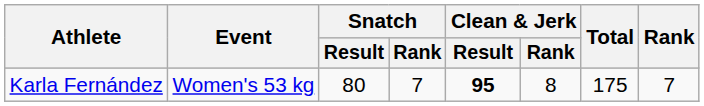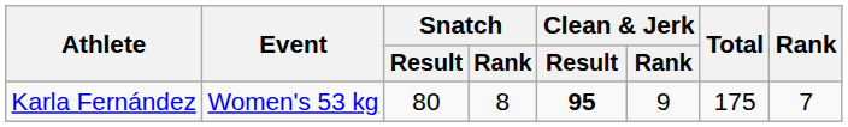Karla Fernández | Snatch / Rank: 7 -> 8
Karla Fernández | Clean & Jerk / Rank: 8 -> 9
